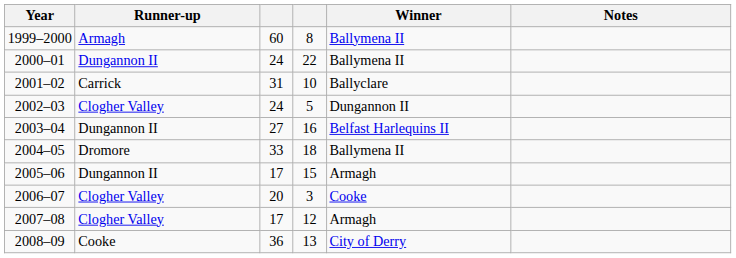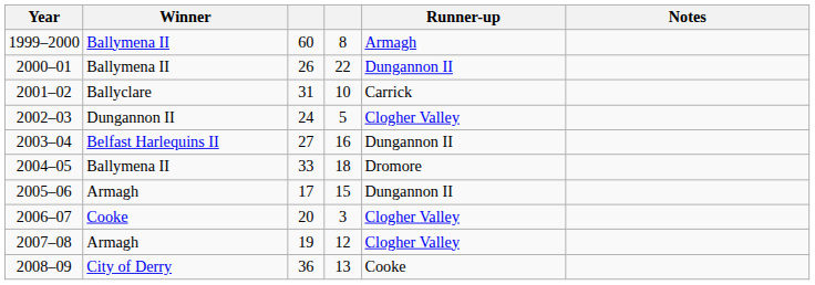columns swapped: Winner <-> Runner-up
2000–01 | column 3: 24 -> 26
2007–08 | column 3: 17 -> 19
